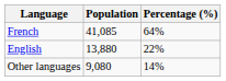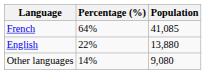columns swapped: Population <-> Percentage (%)
